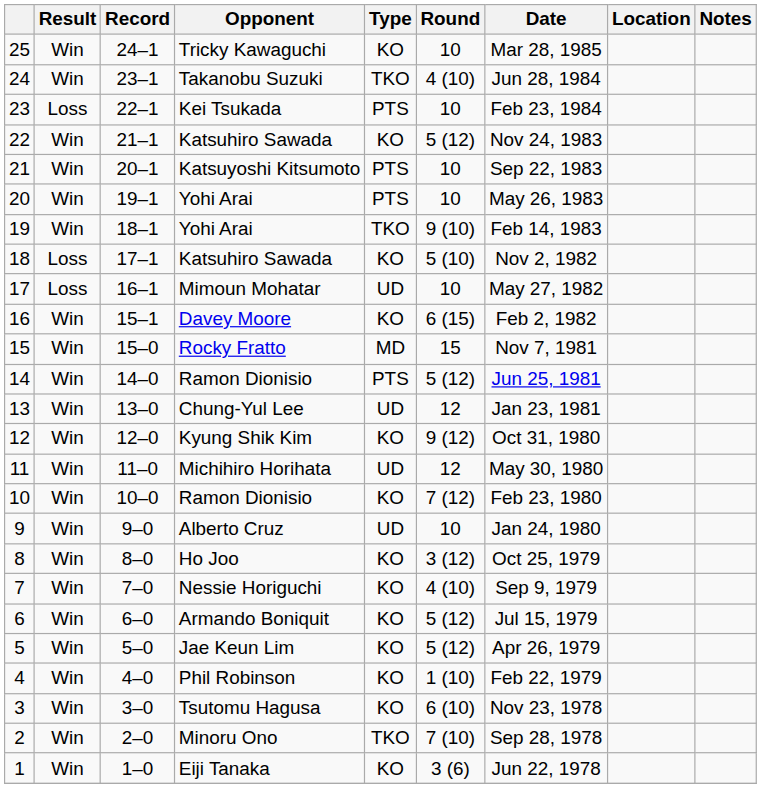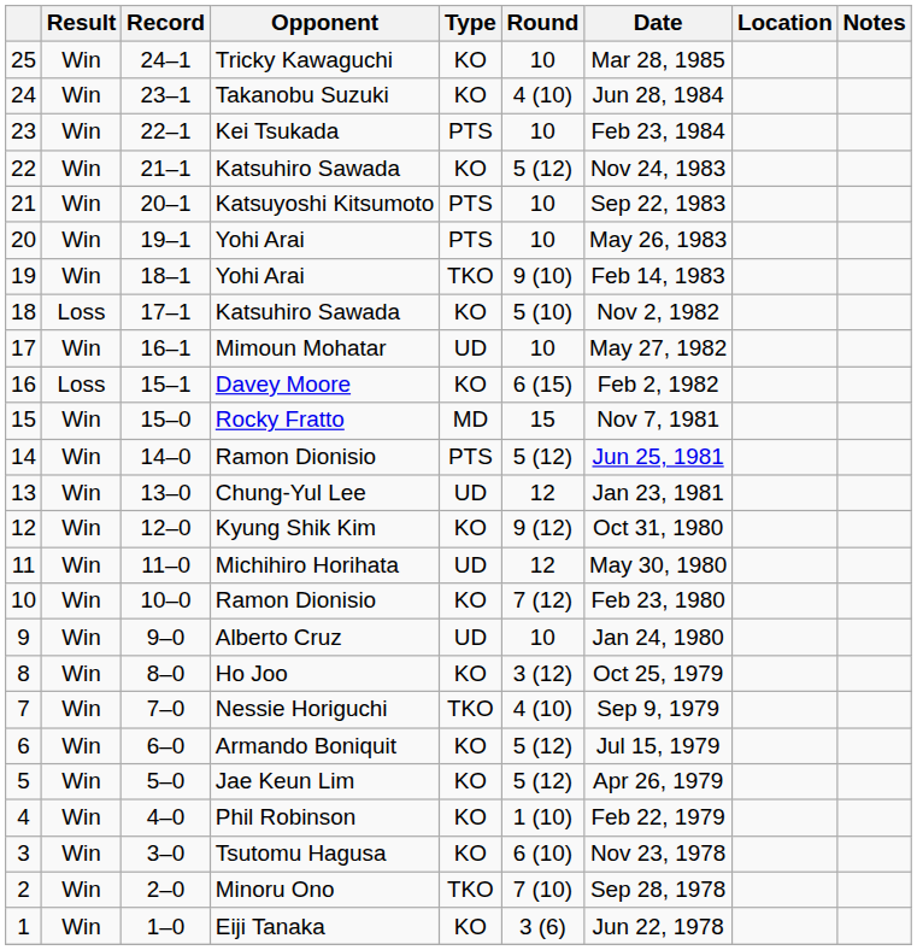24 | Type: TKO -> KO
23 | Result: Loss -> Win
17 | Result: Loss -> Win
16 | Result: Win -> Loss
7 | Type: KO -> TKO
